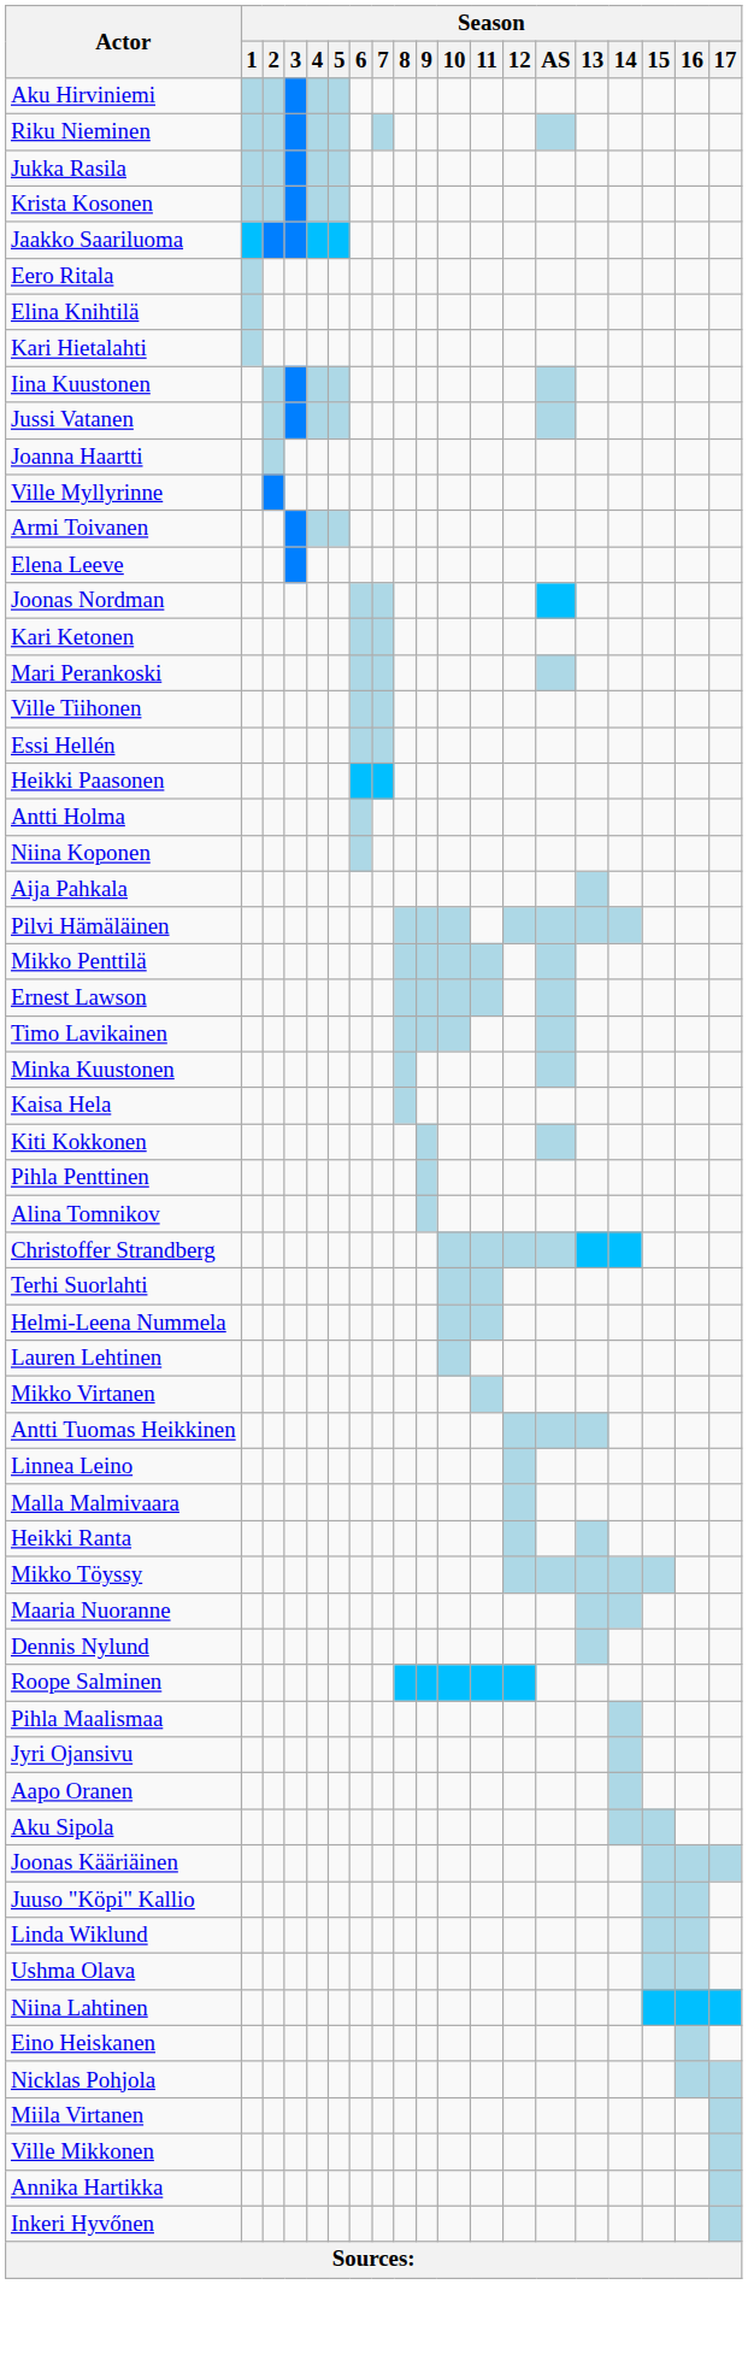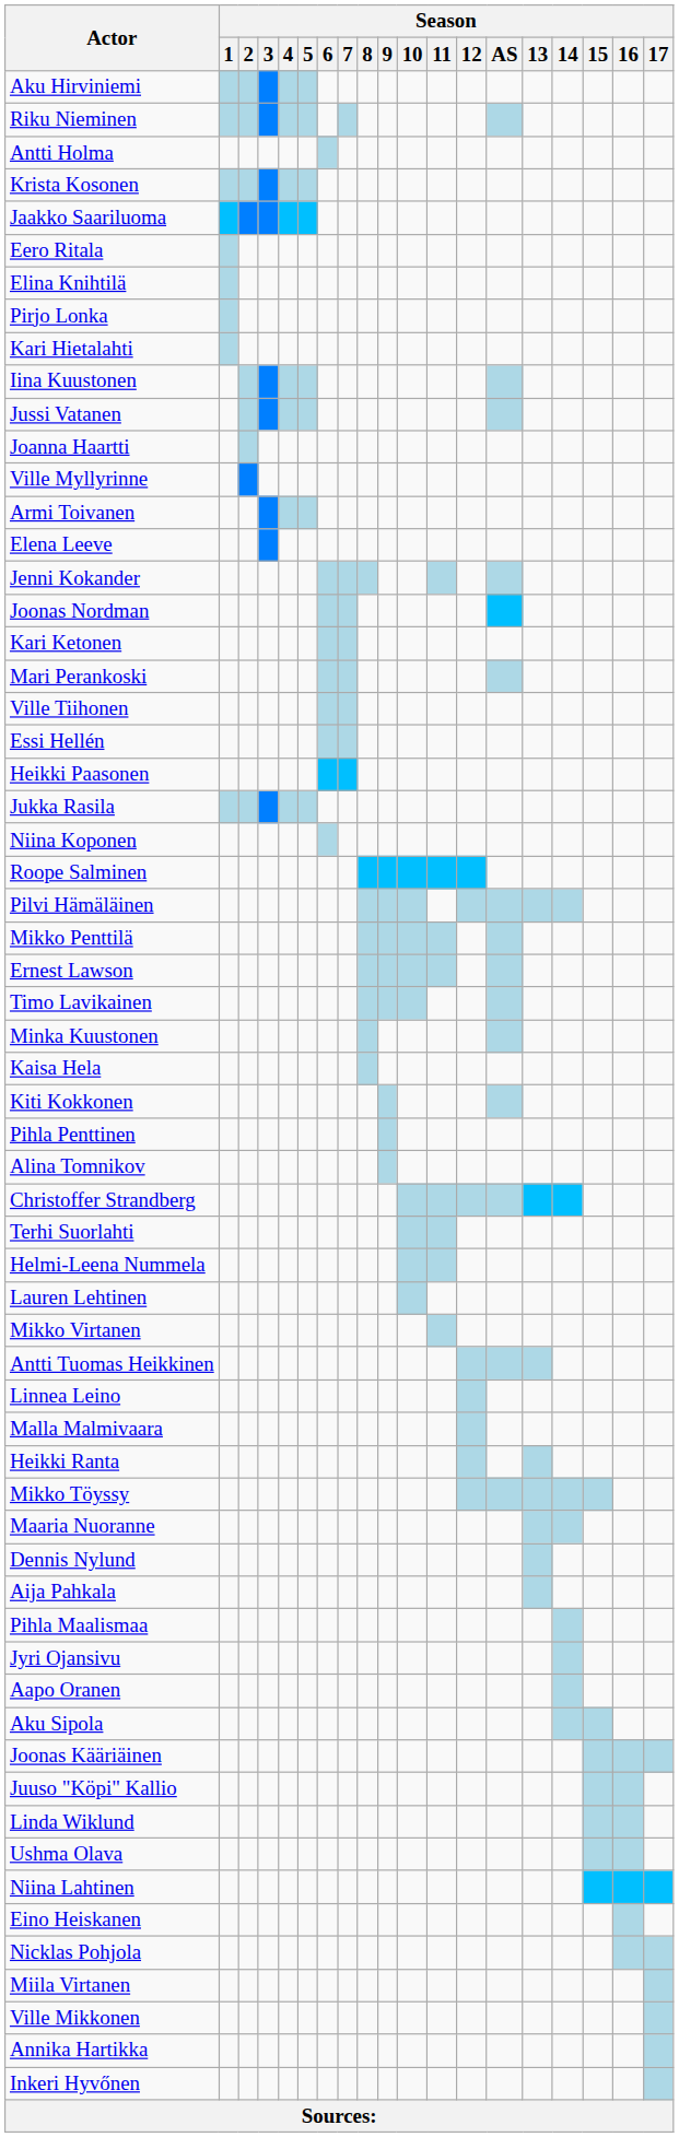rows swapped: Jukka Rasila <-> Antti Holma
+ row: Pirjo Lonka
+ row: Jenni Kokander
rows swapped: Roope Salminen <-> Aija Pahkala
